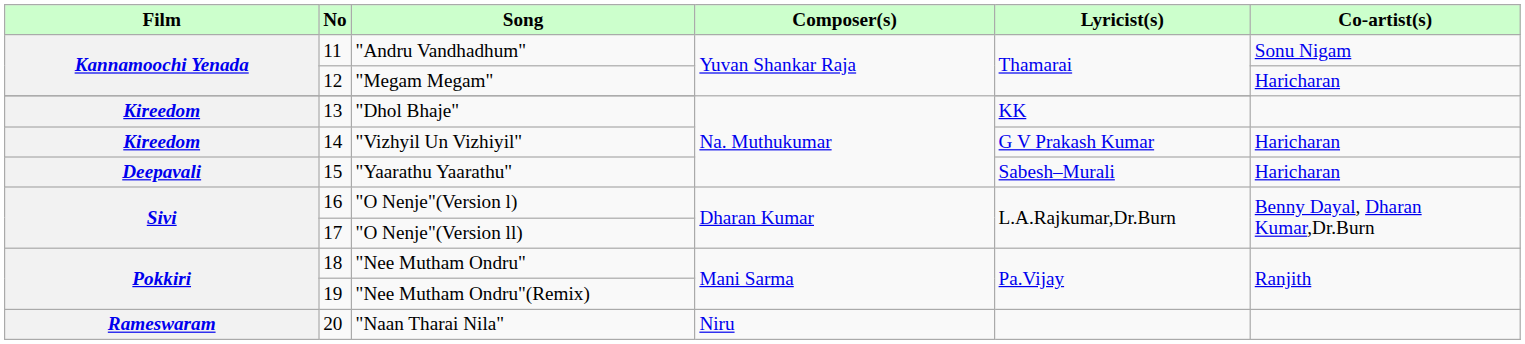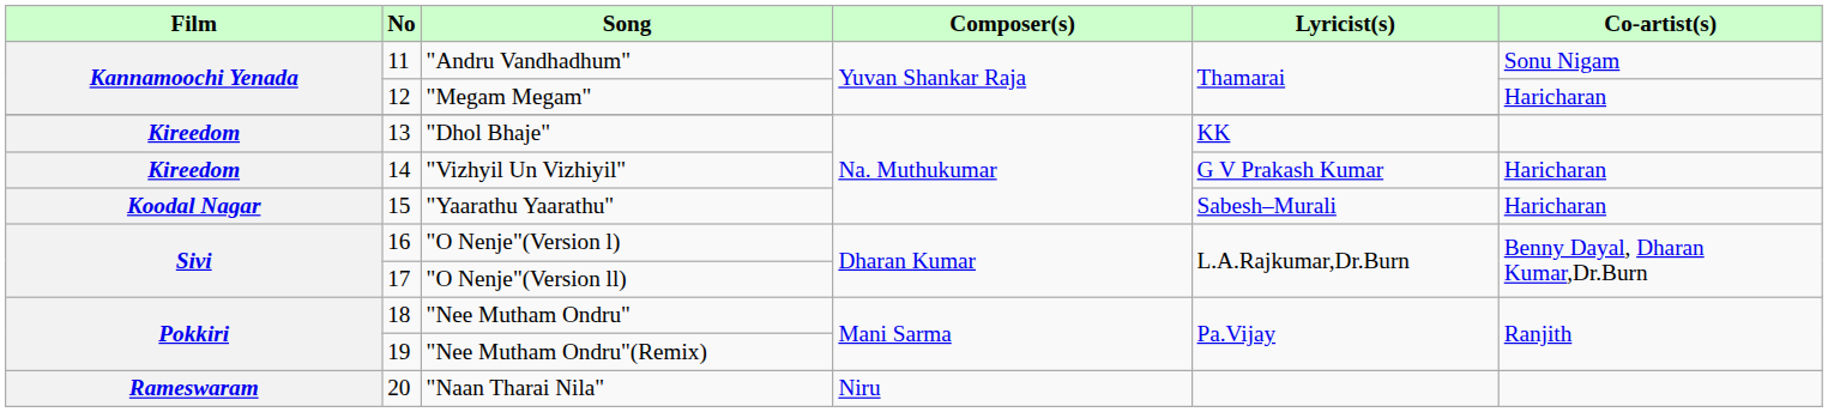"Yaarathu Yaarathu" | Film: Deepavali -> Koodal Nagar
